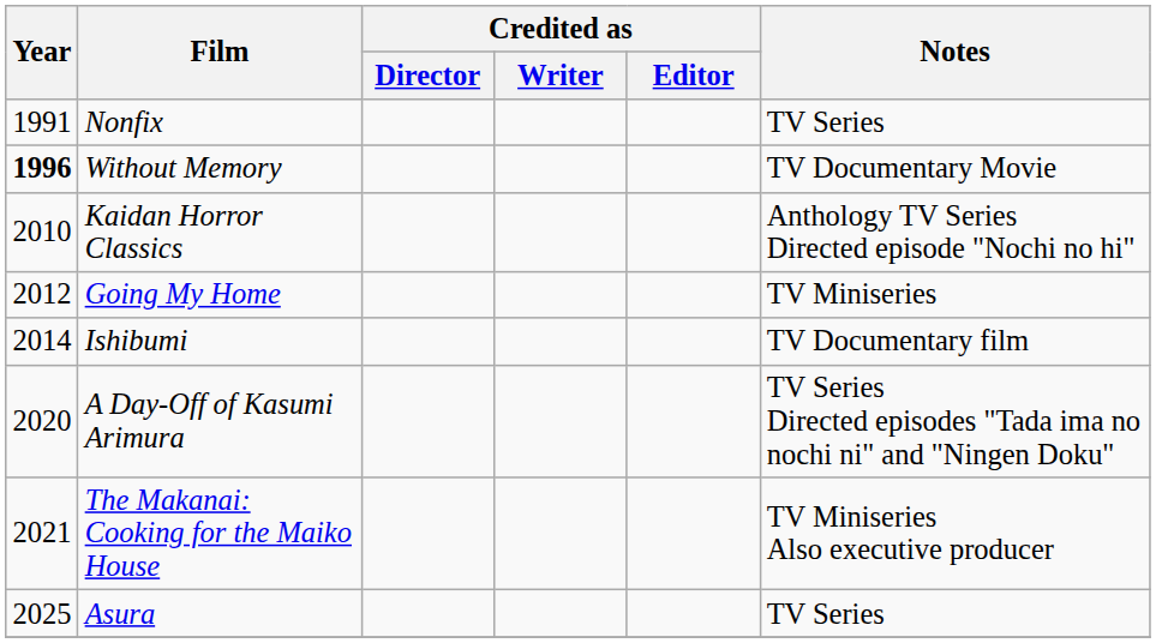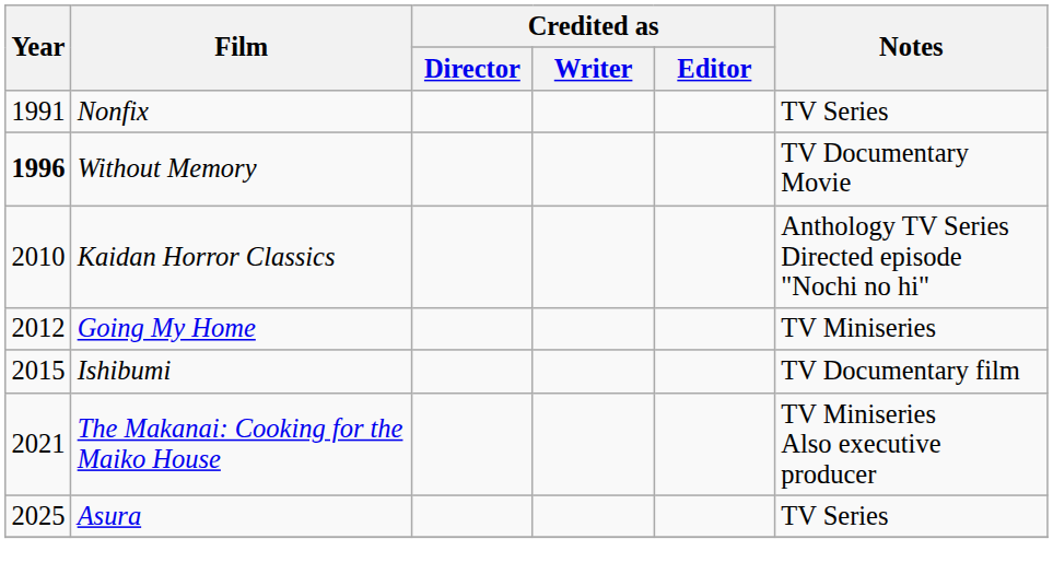Ishibumi | Year: 2014 -> 2015
- row: 2020 | A Day-Off of Kasumi Arimura | TV Series Directed episodes "Tada ima no nochi ni" and "Ningen Doku"
